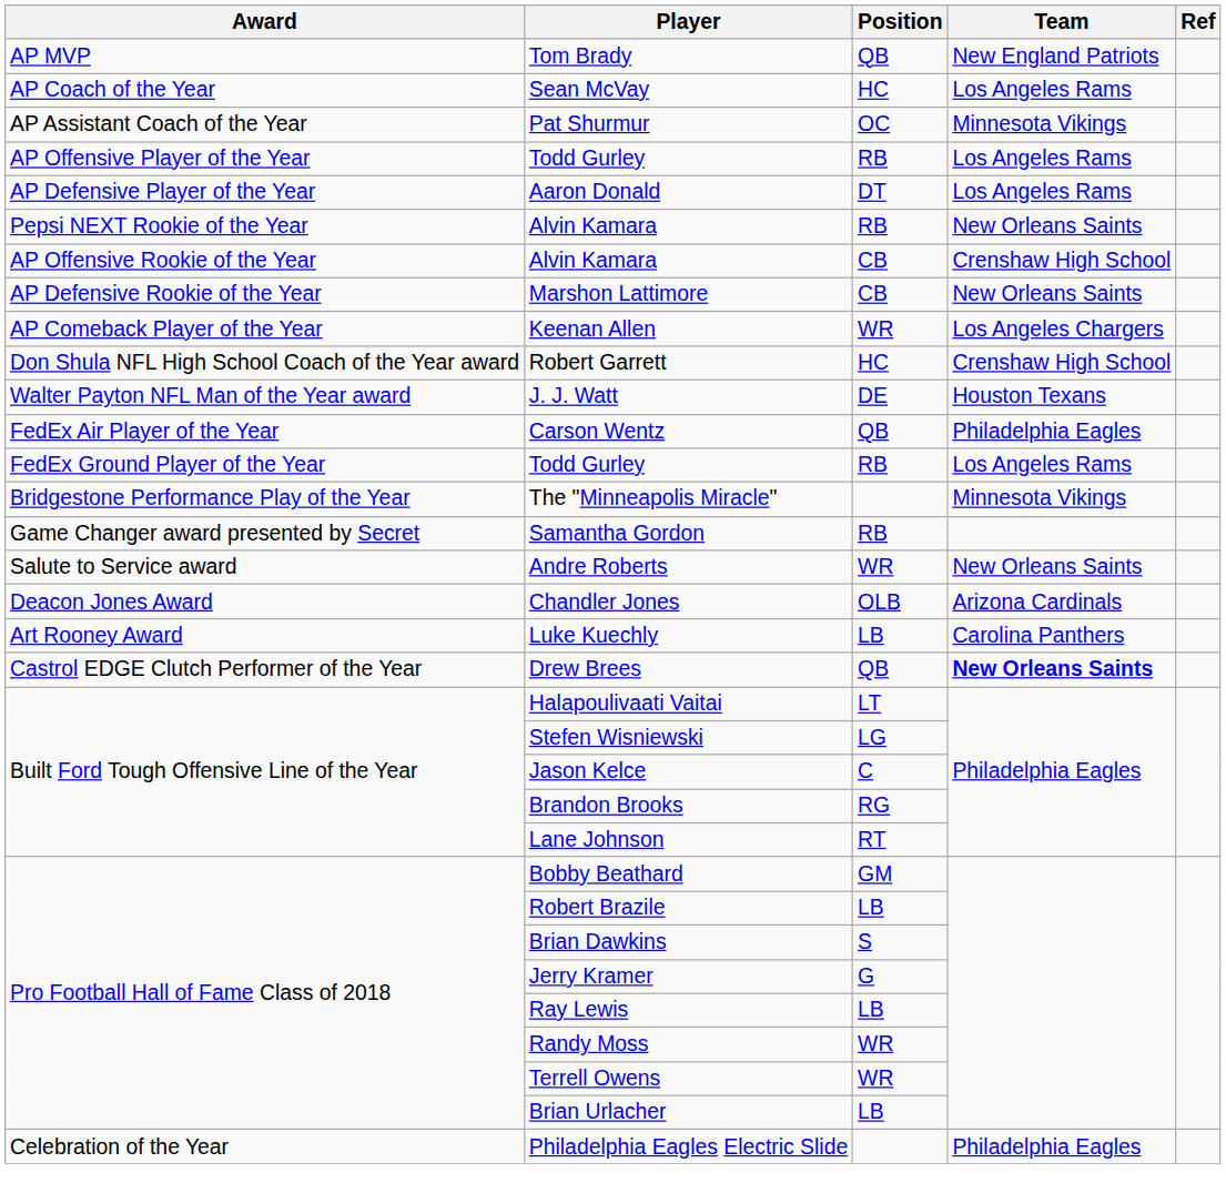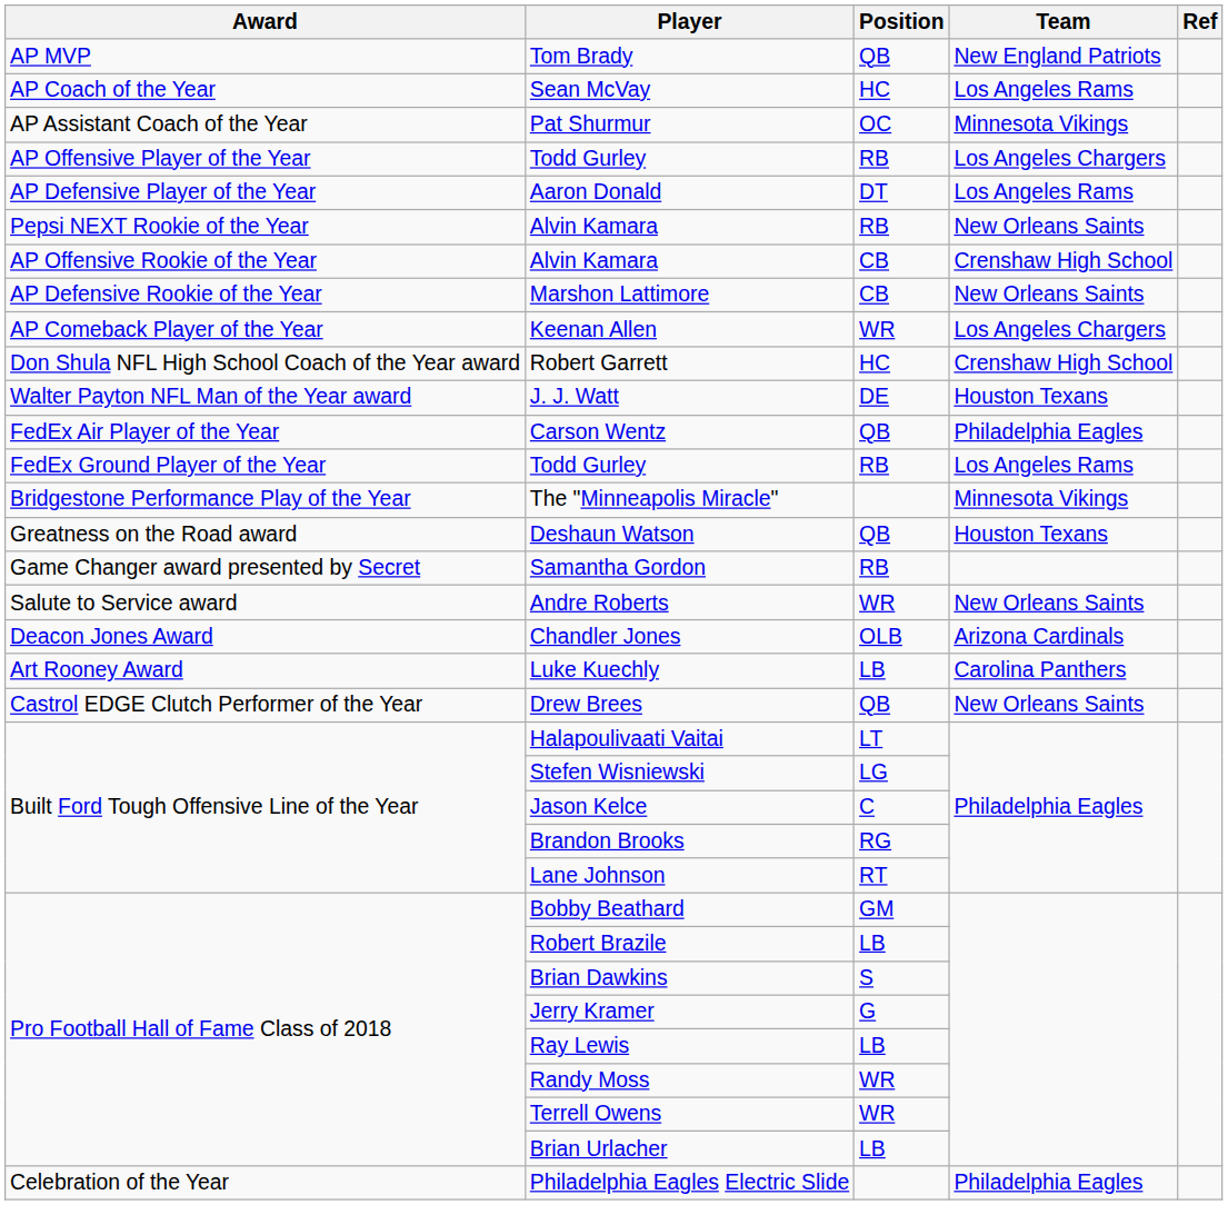AP Offensive Player of the Year / Todd Gurley | Team: Los Angeles Rams -> Los Angeles Chargers
+ row: Greatness on the Road award | Deshaun Watson | QB | Houston Texans
Drew Brees | Team: bold -> normal
